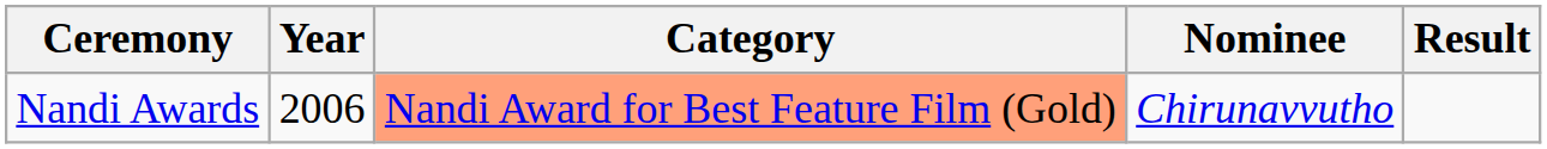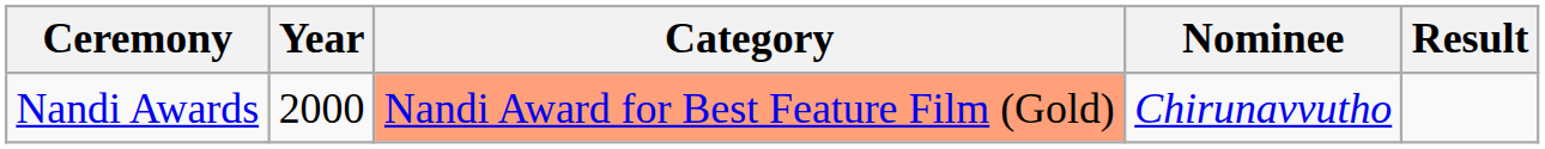Nandi Awards | Year: 2006 -> 2000
